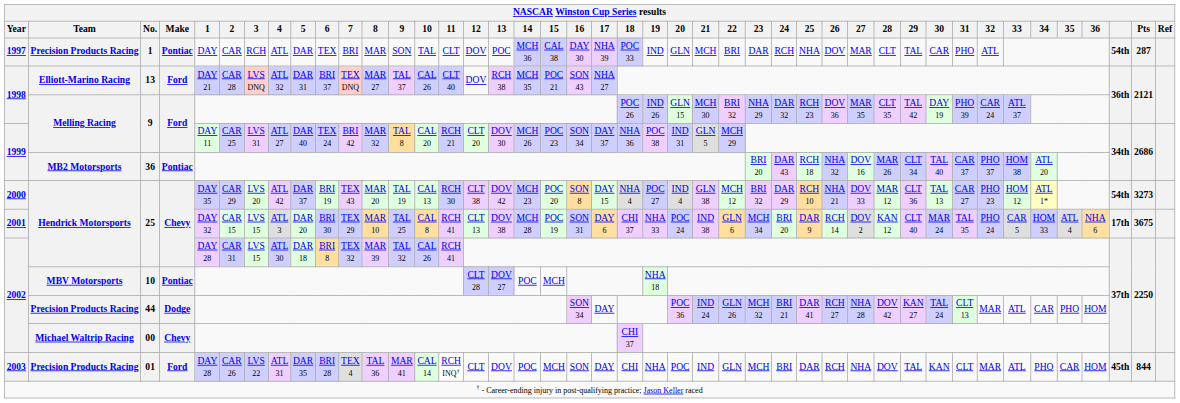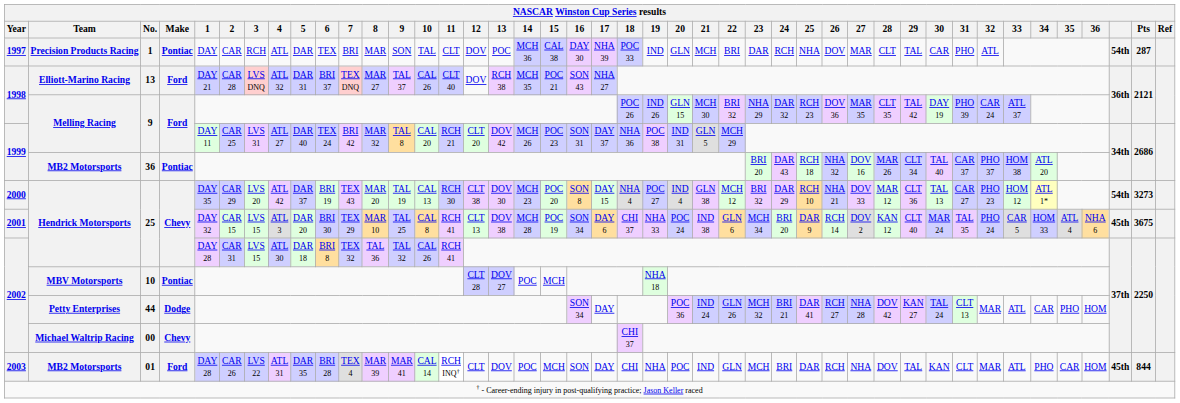1999 / 9 | 13: DOV 30 -> DOV 42
1999 / 9 | 16: SON 34 -> SON 31
2000 / 25 | 13: DOV 42 -> DOV 30
2001 / 25 | 16: SON 31 -> SON 34
2001 / 25 | column 41: 17th -> 45th
2002 / 25 | 8: MAR 39 -> TAL 36
44 | Team: Precision Products Racing -> Petty Enterprises
01 | Team: Precision Products Racing -> MB2 Motorsports
01 | 8: TAL 36 -> MAR 39
